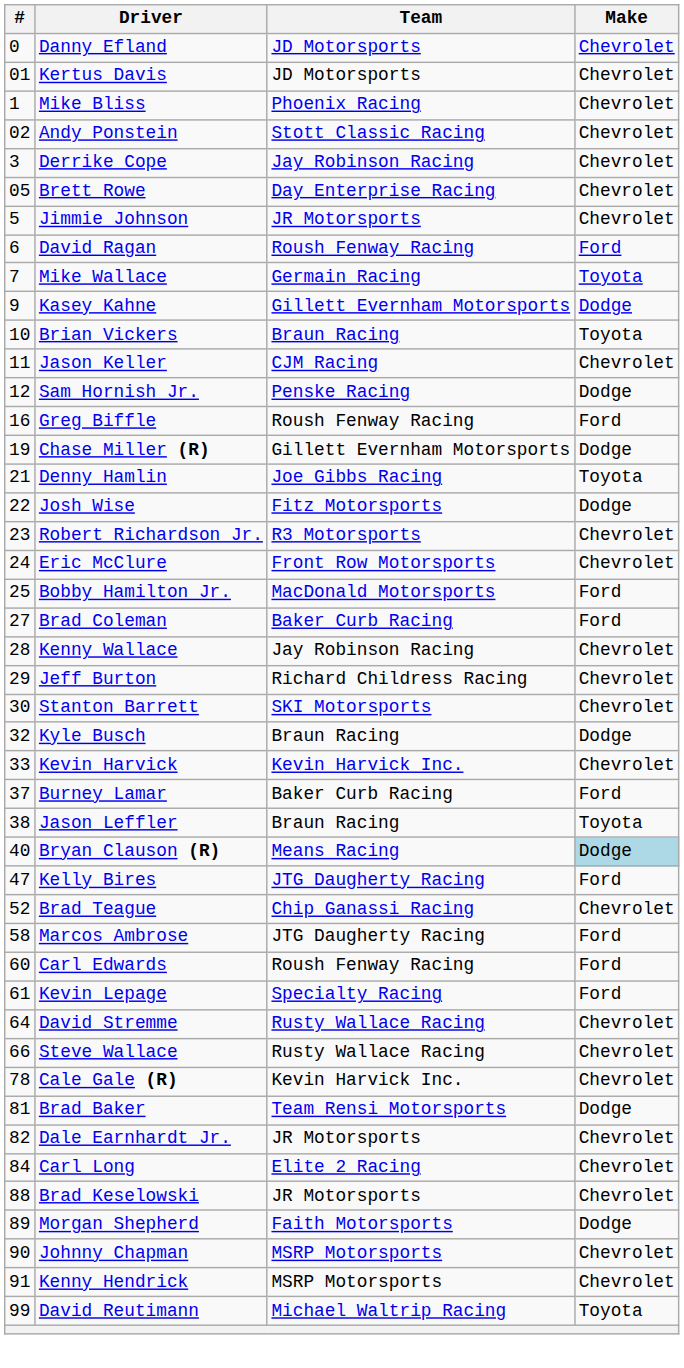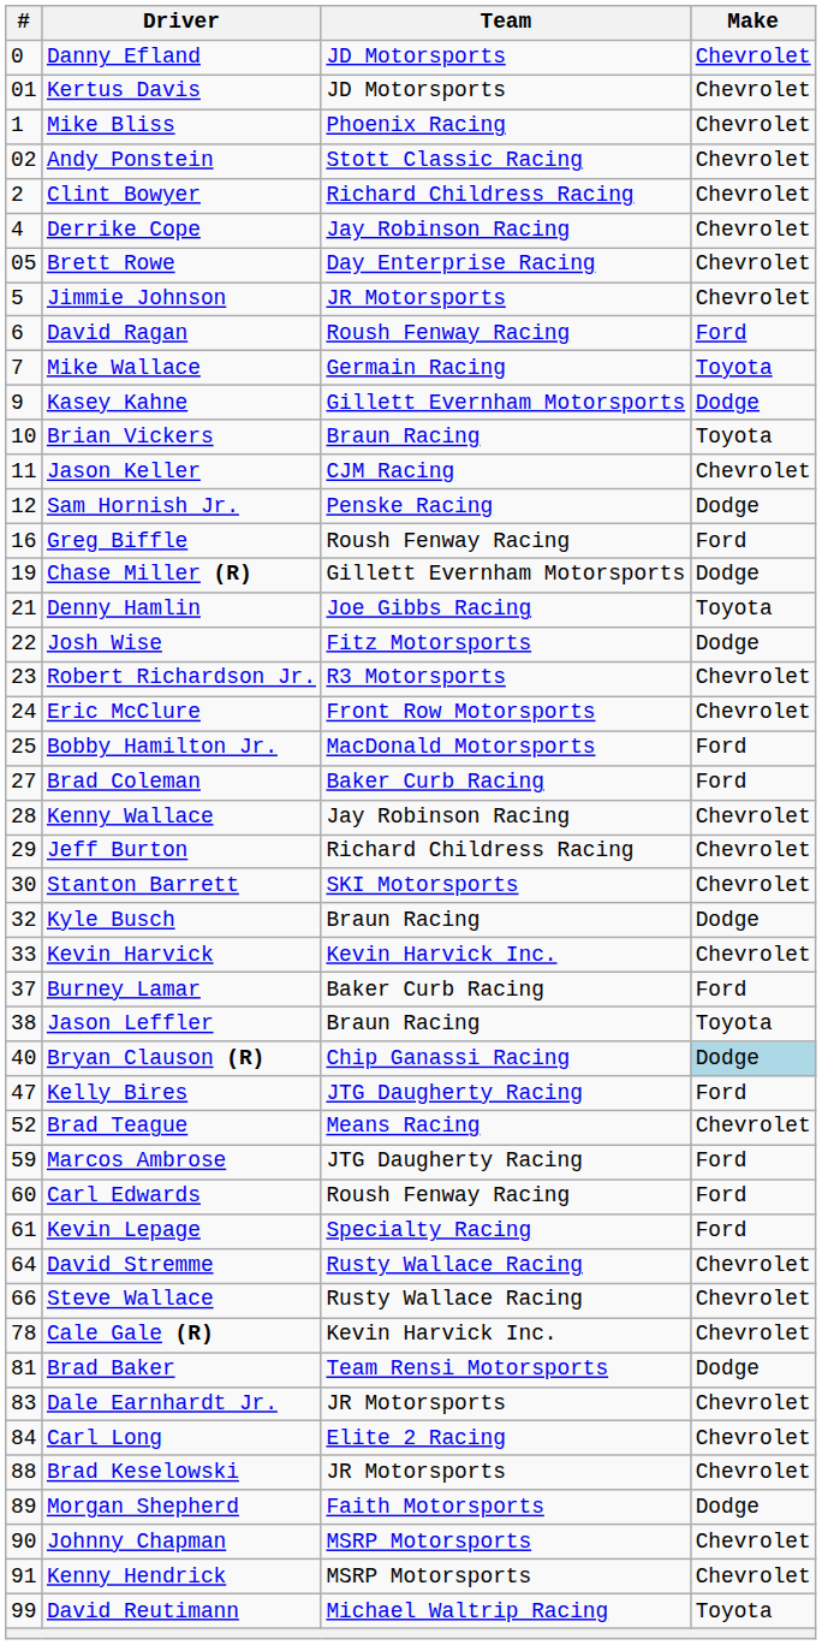+ row: 2 | Clint Bowyer | Richard Childress Racing | Chevrolet
Derrike Cope | #: 3 -> 4
Bryan Clauson (R) | Team: Means Racing -> Chip Ganassi Racing
Brad Teague | Team: Chip Ganassi Racing -> Means Racing
Marcos Ambrose | #: 58 -> 59
Dale Earnhardt Jr. | #: 82 -> 83
